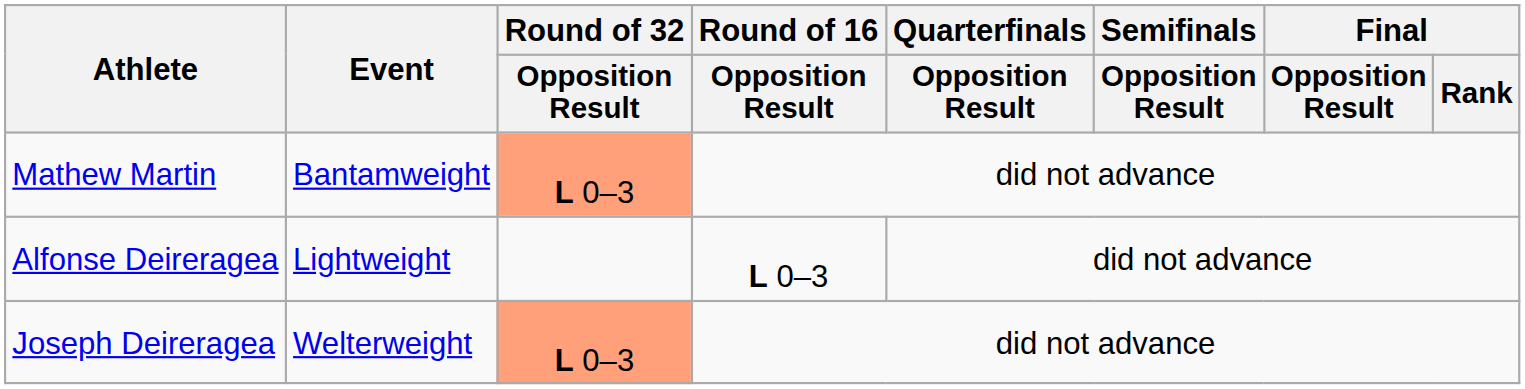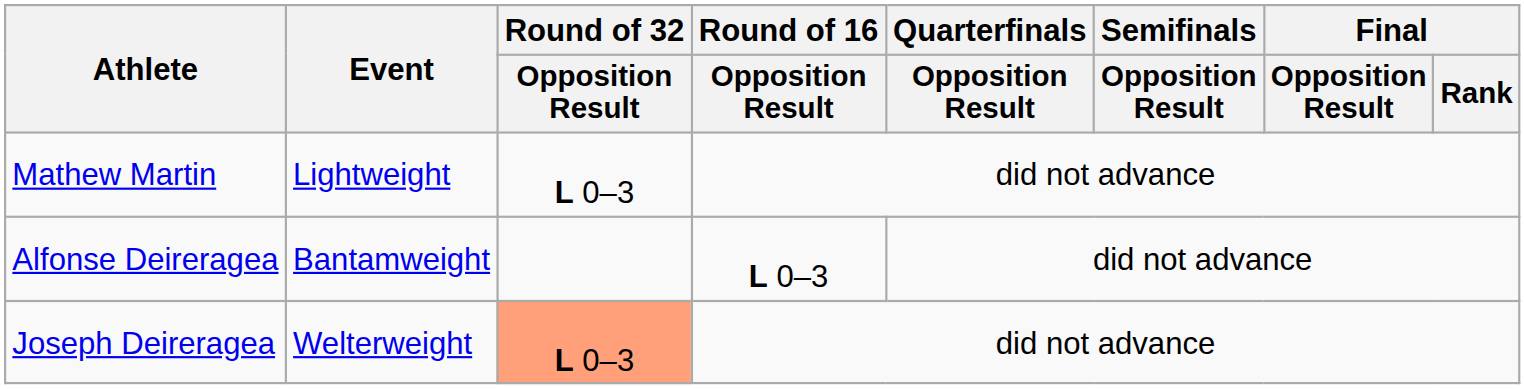Mathew Martin | Event: Bantamweight -> Lightweight
Mathew Martin | Round of 32 / Opposition Result: lightsalmon background -> no background
Alfonse Deireragea | Event: Lightweight -> Bantamweight
